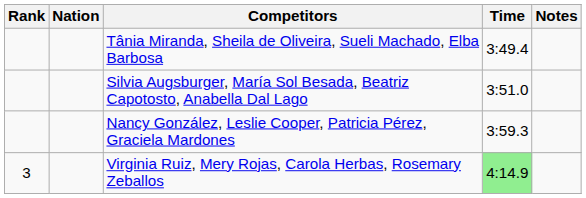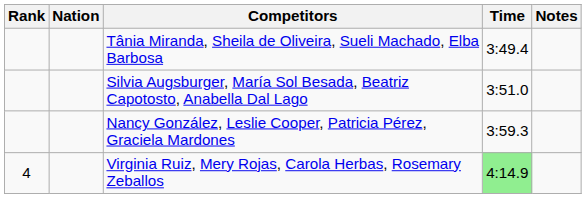Virginia Ruiz, Mery Rojas, Carola Herbas, Rosemary Zeballos | Rank: 3 -> 4
